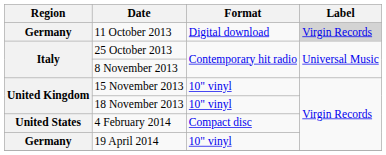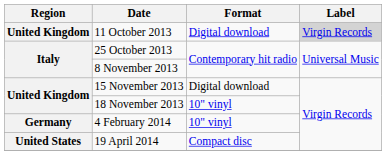11 October 2013 | Region: Germany -> United Kingdom
15 November 2013 | Format: 10" vinyl -> Digital download
4 February 2014 | Region: United States -> Germany
4 February 2014 | Format: Compact disc -> 10" vinyl
19 April 2014 | Region: Germany -> United States
19 April 2014 | Format: 10" vinyl -> Compact disc
